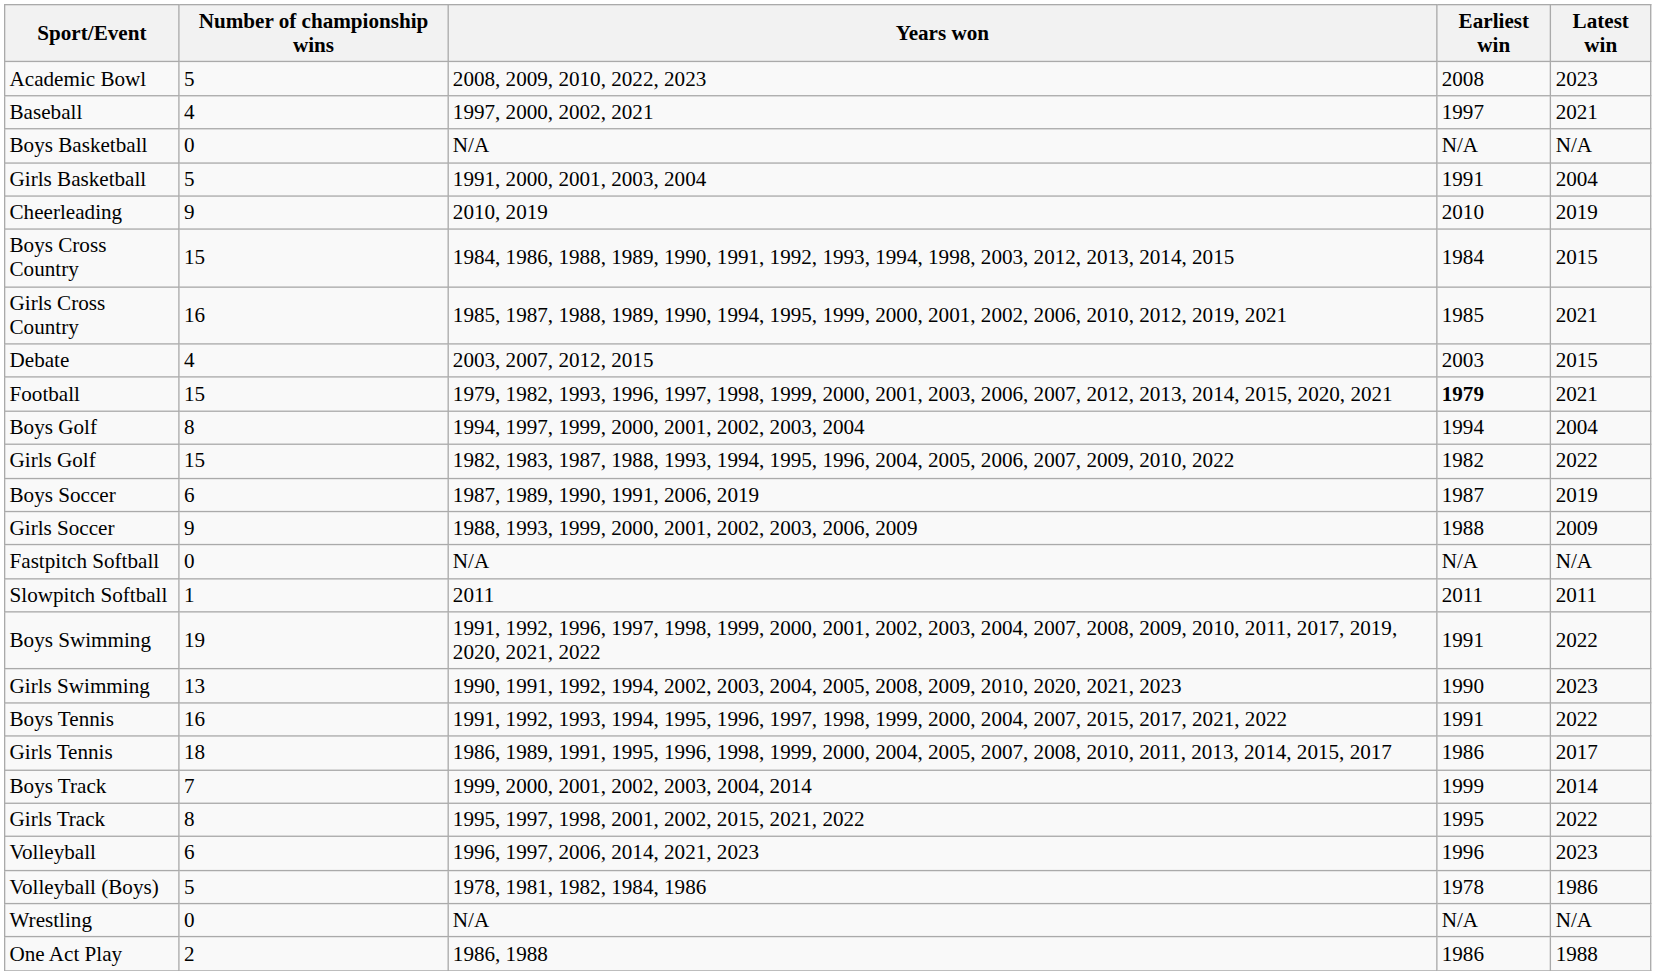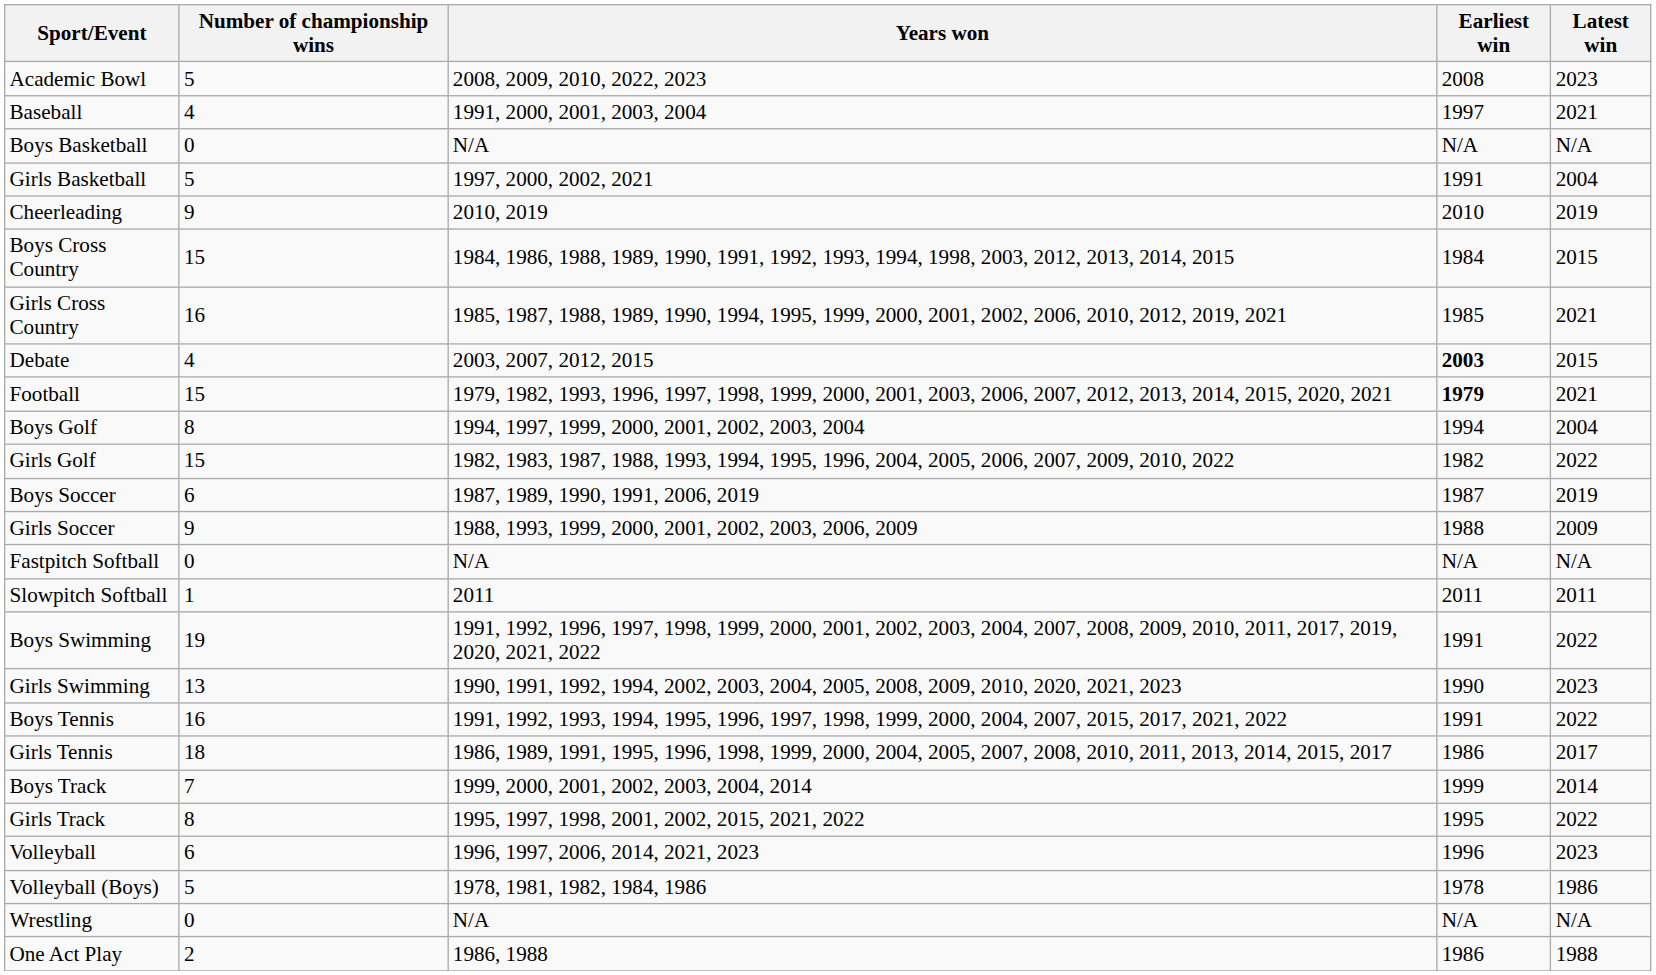Baseball | Years won: 1997, 2000, 2002, 2021 -> 1991, 2000, 2001, 2003, 2004
Girls Basketball | Years won: 1991, 2000, 2001, 2003, 2004 -> 1997, 2000, 2002, 2021
Debate | Earliest win: normal -> bold
